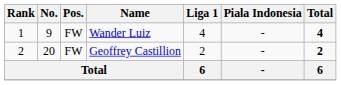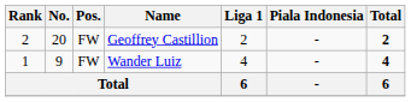rows swapped: Wander Luiz <-> Geoffrey Castillion
